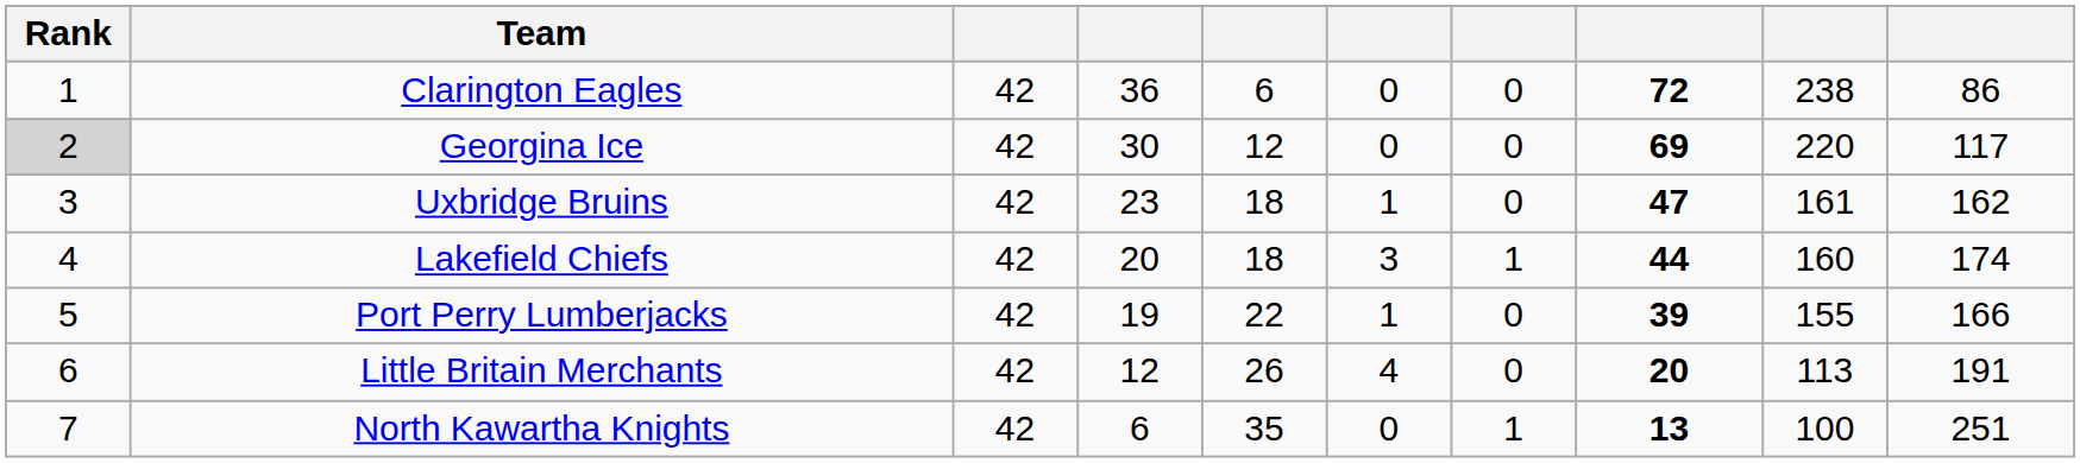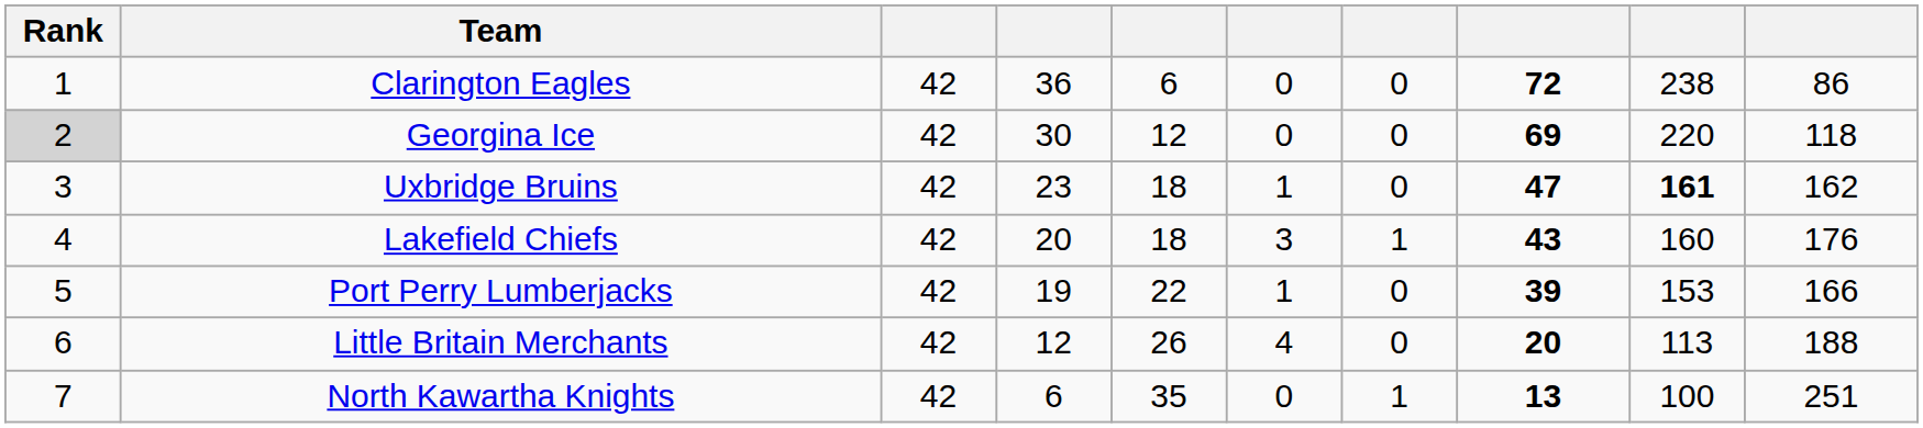Georgina Ice | column 10: 117 -> 118
Uxbridge Bruins | column 9: normal -> bold
Lakefield Chiefs | column 8: 44 -> 43
Lakefield Chiefs | column 10: 174 -> 176
Port Perry Lumberjacks | column 9: 155 -> 153
Little Britain Merchants | column 10: 191 -> 188
